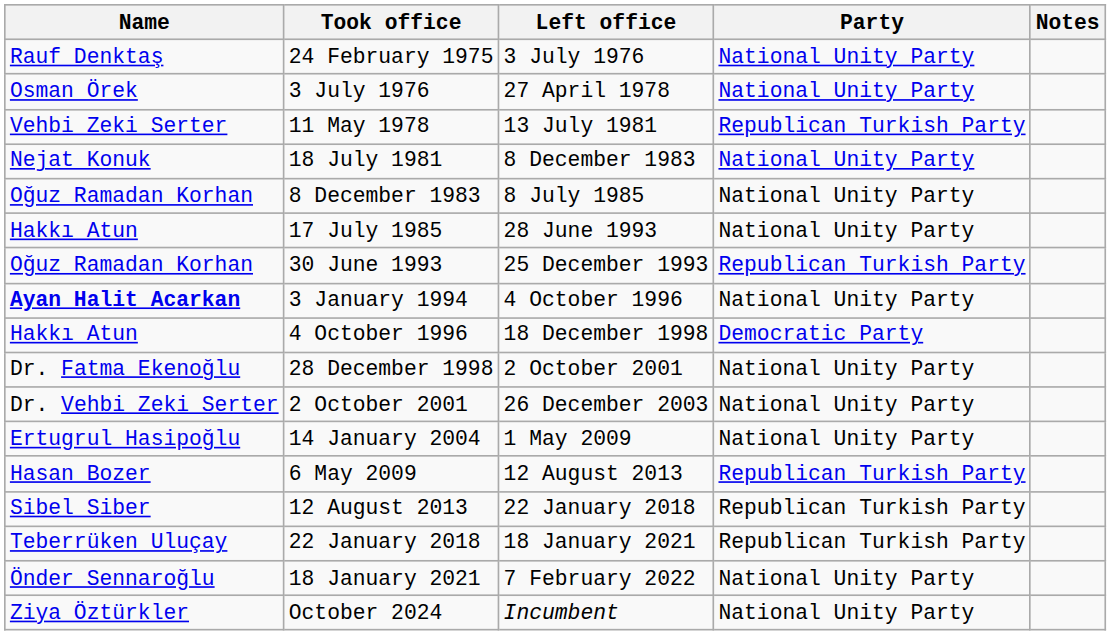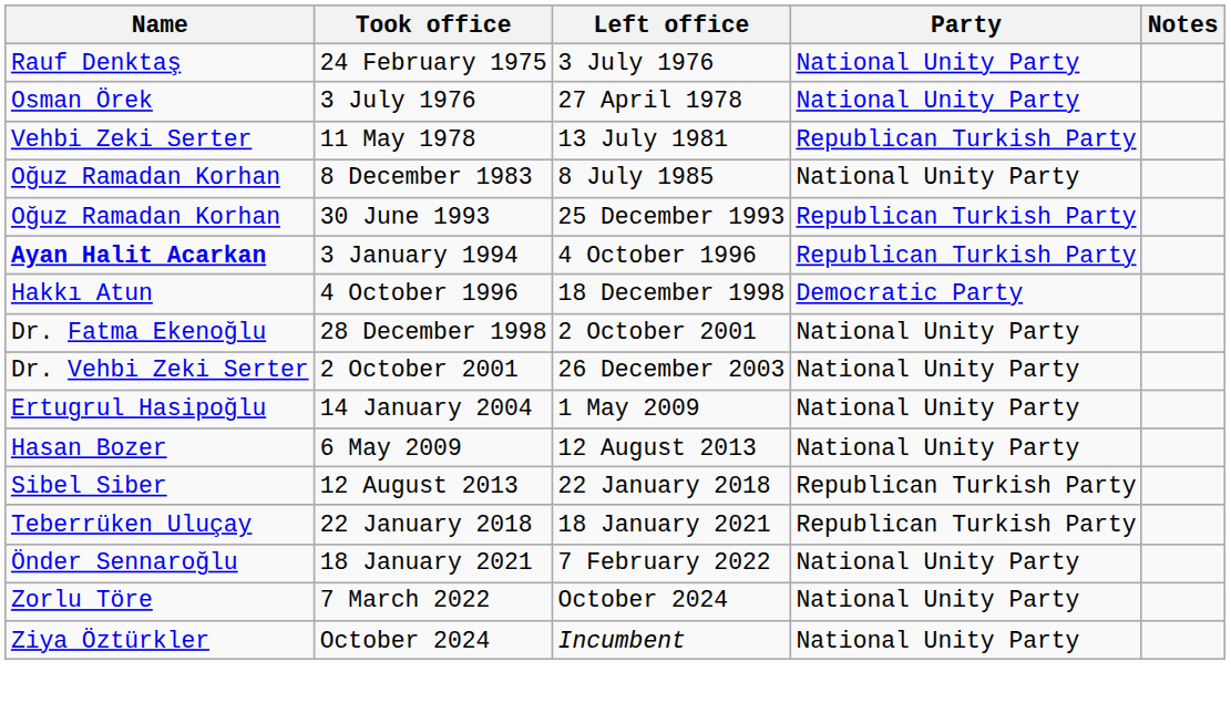- row: Nejat Konuk | 18 July 1981 | 8 December 1983 | National Unity Party
- row: Hakkı Atun | 17 July 1985 | 28 June 1993 | National Unity Party
3 January 1994 | Party: National Unity Party -> Republican Turkish Party
6 May 2009 | Party: Republican Turkish Party -> National Unity Party
+ row: Zorlu Töre | 7 March 2022 | October 2024 | National Unity Party
